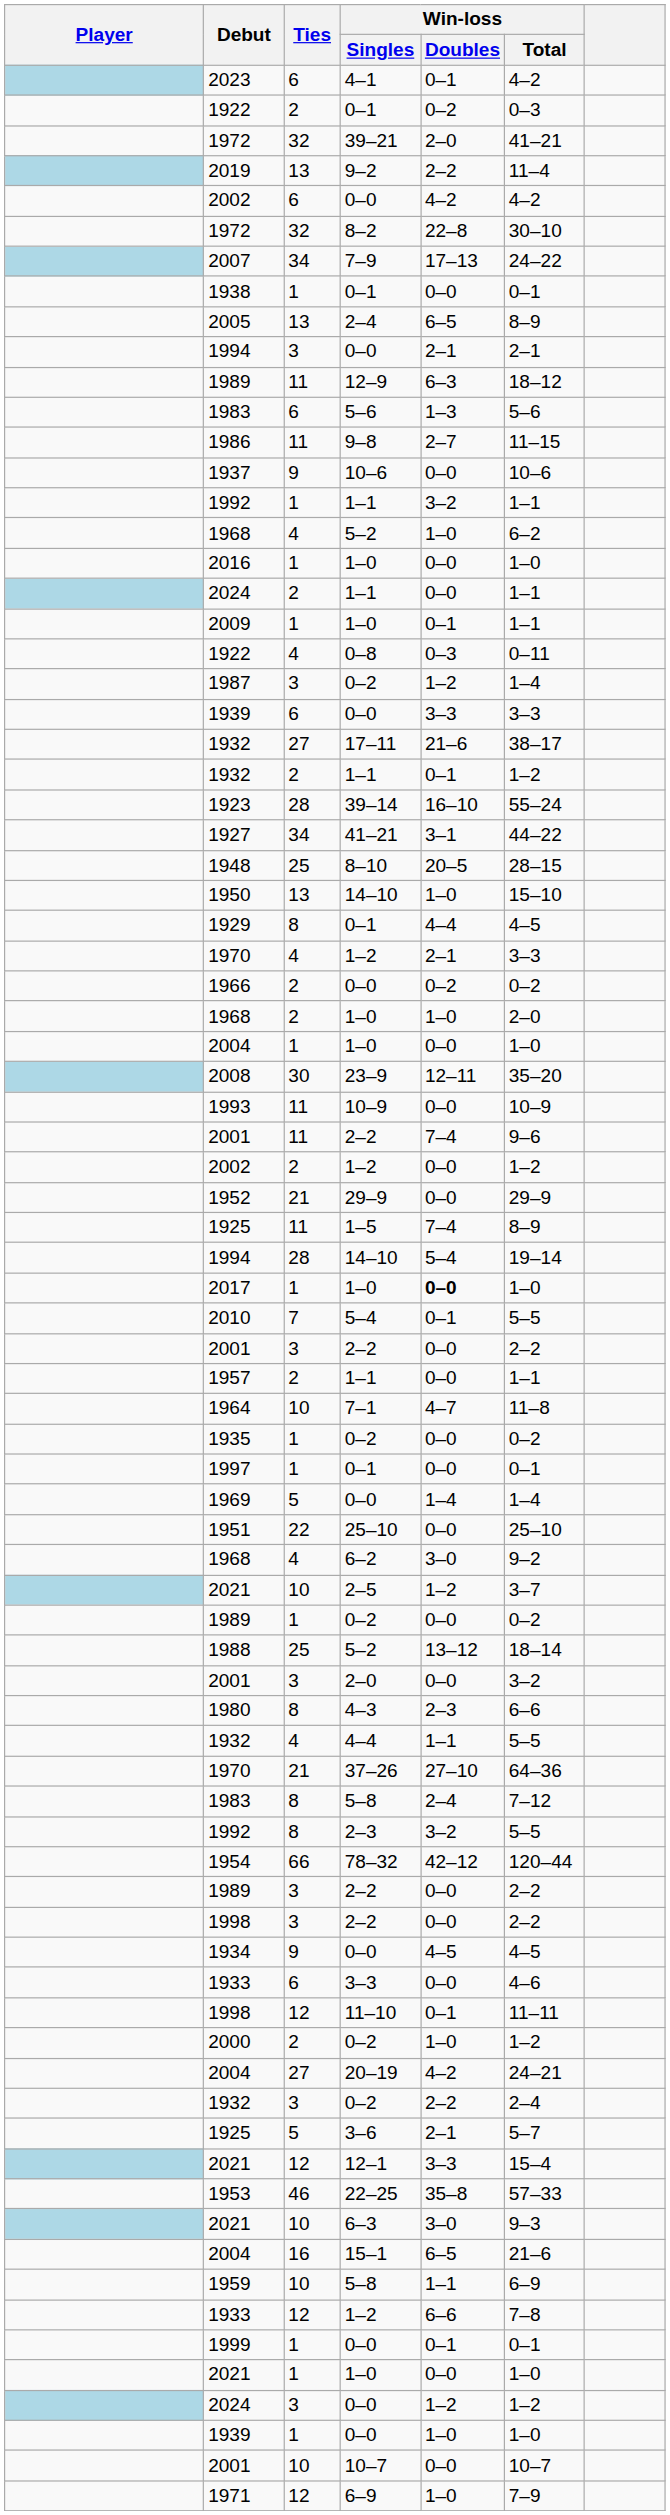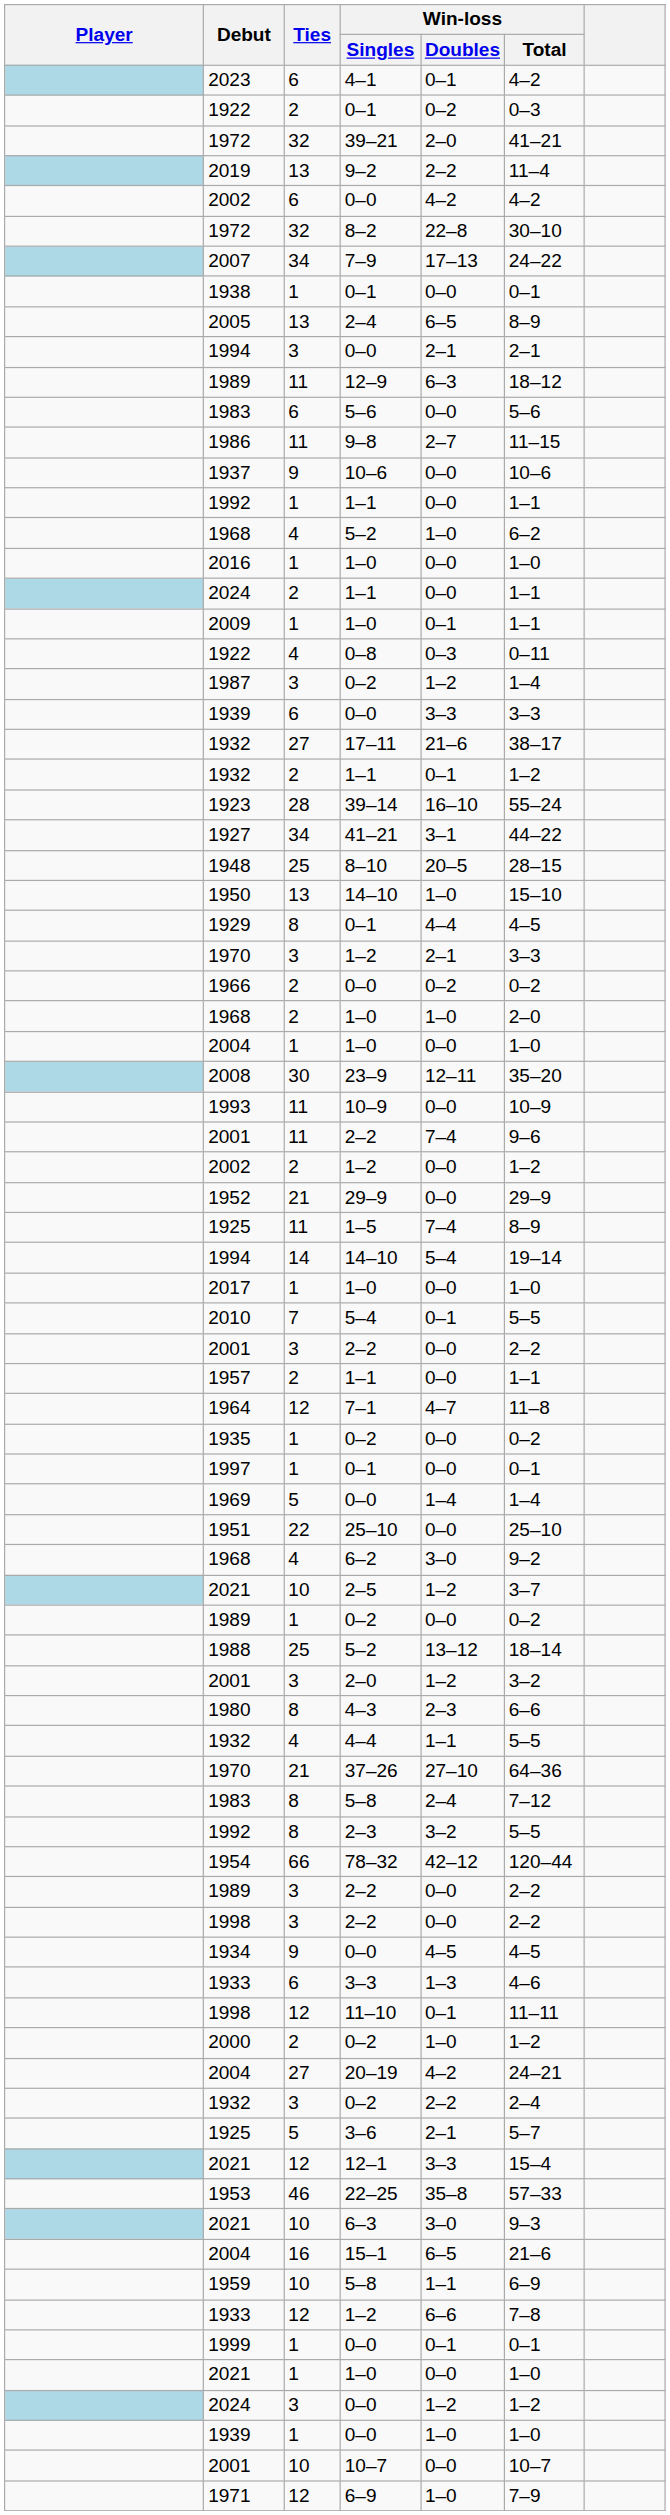1983 / 5–6 | Win-loss / Doubles: 1–3 -> 0–0
1992 / 1–1 | Win-loss / Doubles: 3–2 -> 0–0
1970 / 1–2 | Ties: 4 -> 3
1994 / 14–10 | Ties: 28 -> 14
2017 | Win-loss / Doubles: bold -> normal
1964 | Ties: 10 -> 12
2001 / 2–0 | Win-loss / Doubles: 0–0 -> 1–2
1933 / 3–3 | Win-loss / Doubles: 0–0 -> 1–3
